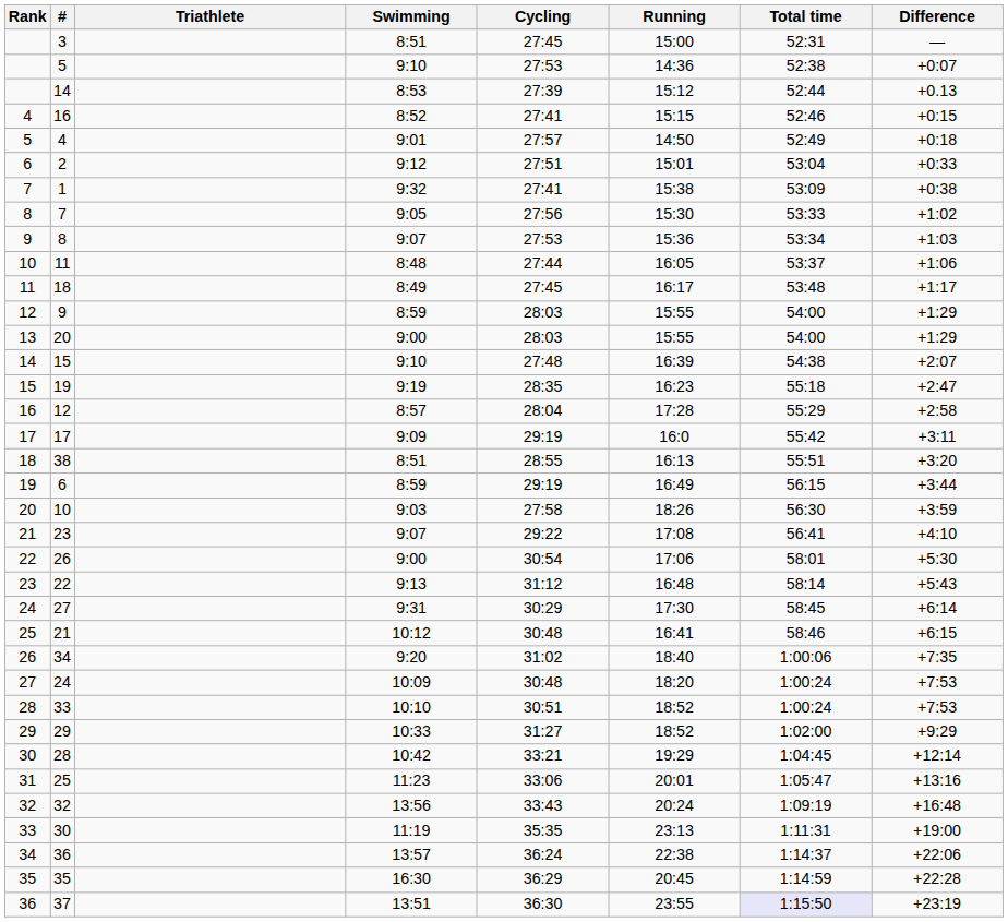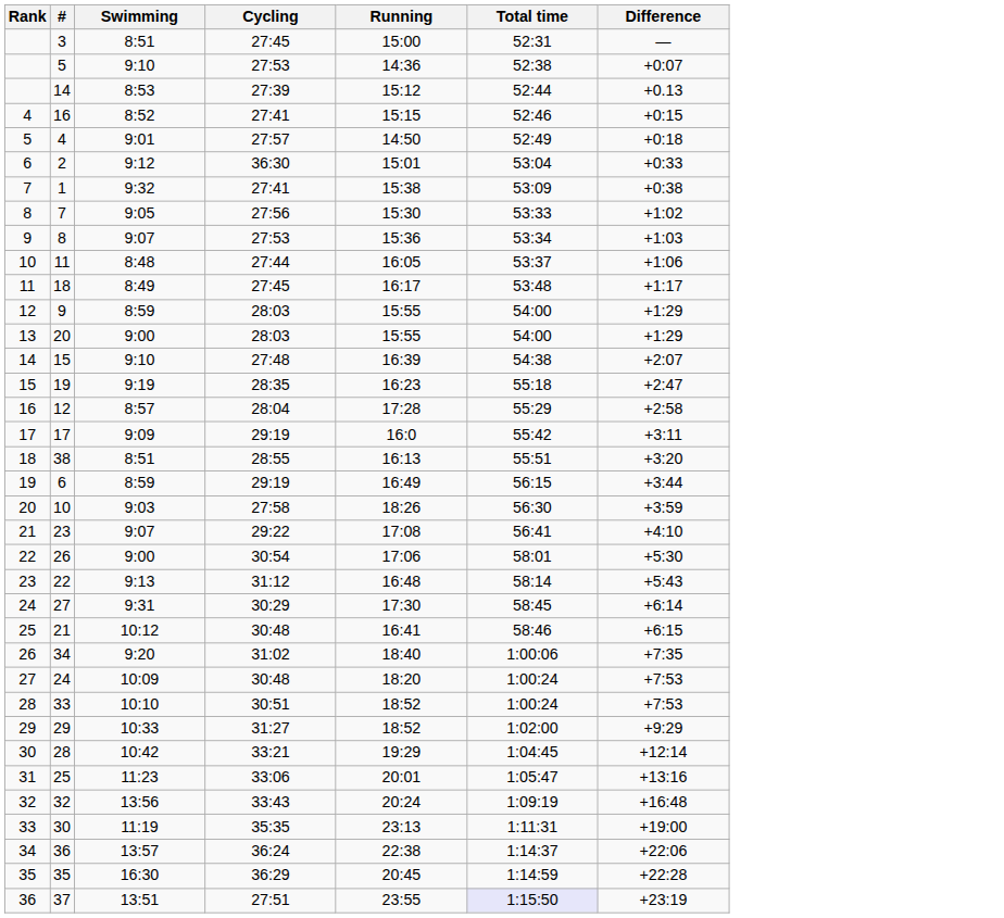- column: Triathlete
2 | Cycling: 27:51 -> 36:30
37 | Cycling: 36:30 -> 27:51
